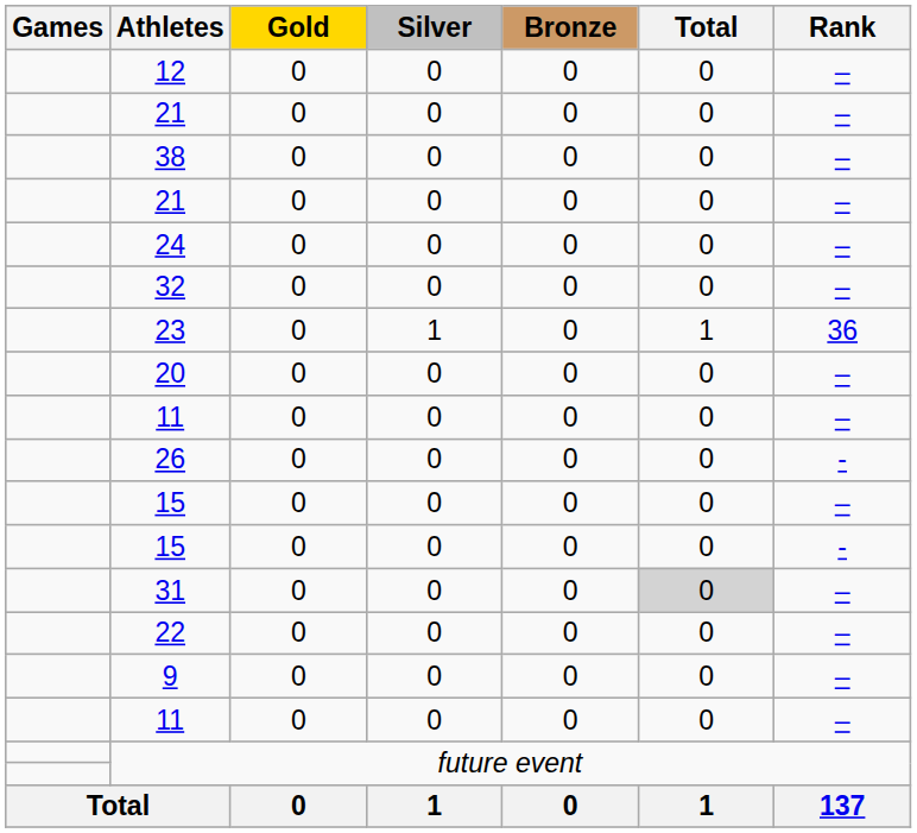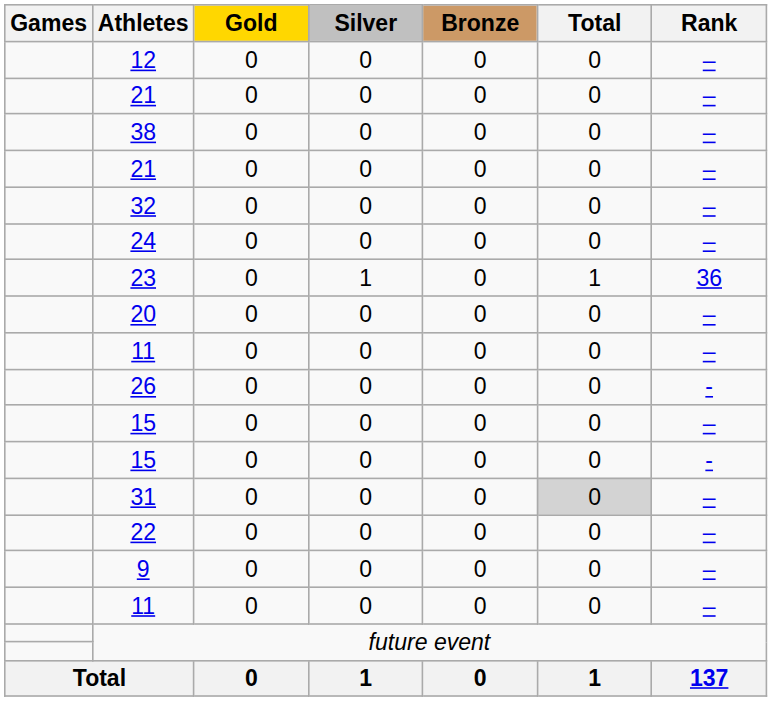rows swapped: 32 <-> 24
